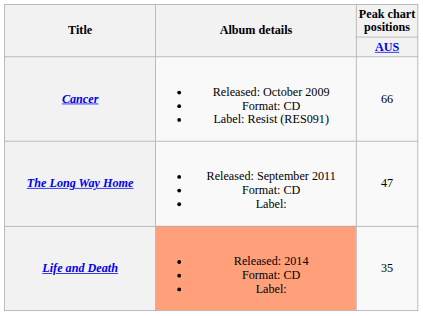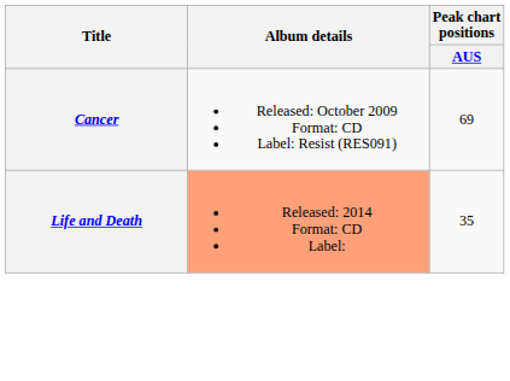Cancer | Peak chart positions / AUS: 66 -> 69
- row: The Long Way Home | Released: September 2011 Format: CD Label: | 47
